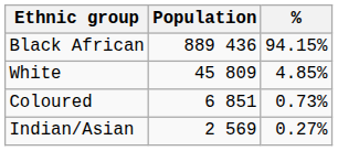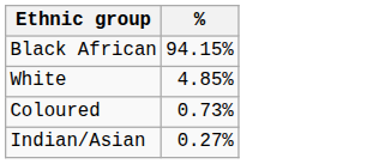- column: Population | 889 436 | 45 809 | 6 851 | 2 569
